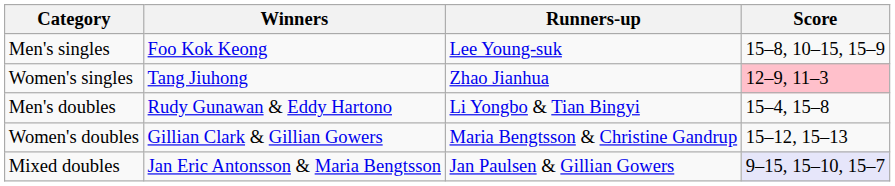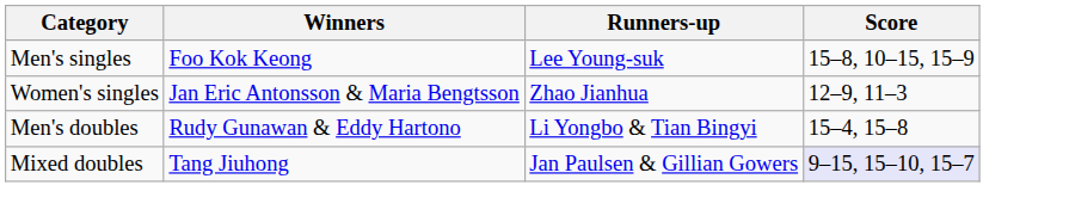Women's singles | Winners: Tang Jiuhong -> Jan Eric Antonsson & Maria Bengtsson
Women's singles | Score: pink background -> no background
- row: Women's doubles | Gillian Clark & Gillian Gowers | Maria Bengtsson & Christine Gandrup | 15–12, 15–13
Mixed doubles | Winners: Jan Eric Antonsson & Maria Bengtsson -> Tang Jiuhong
